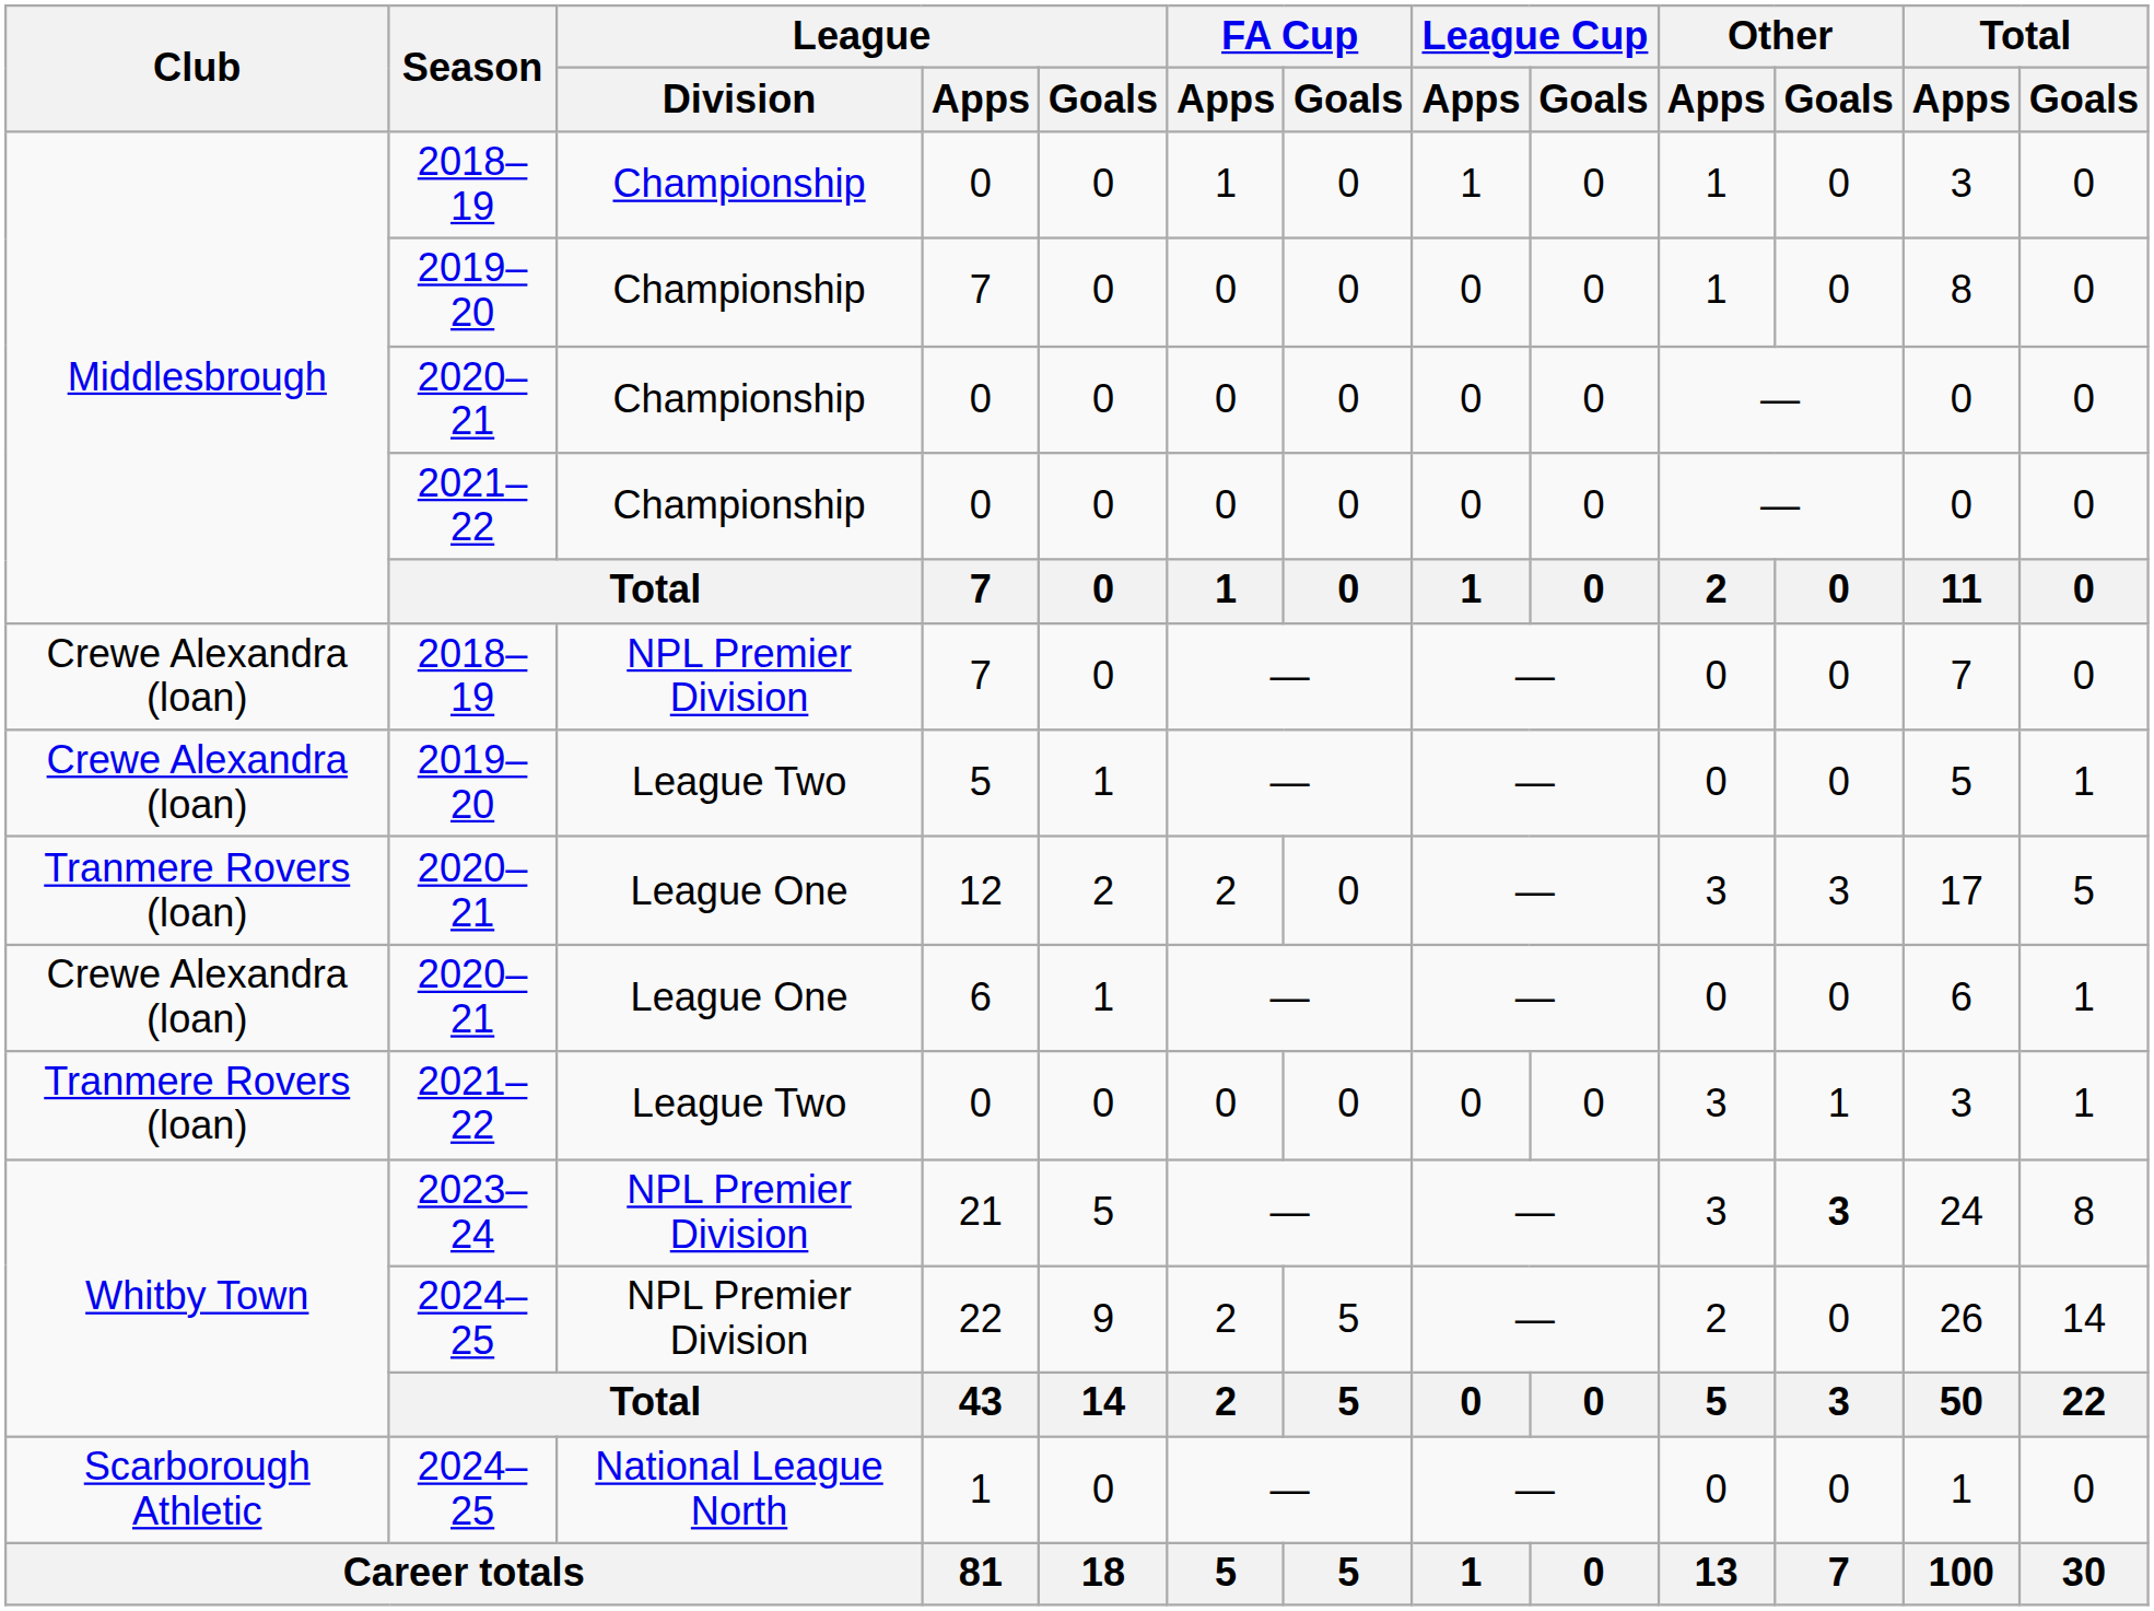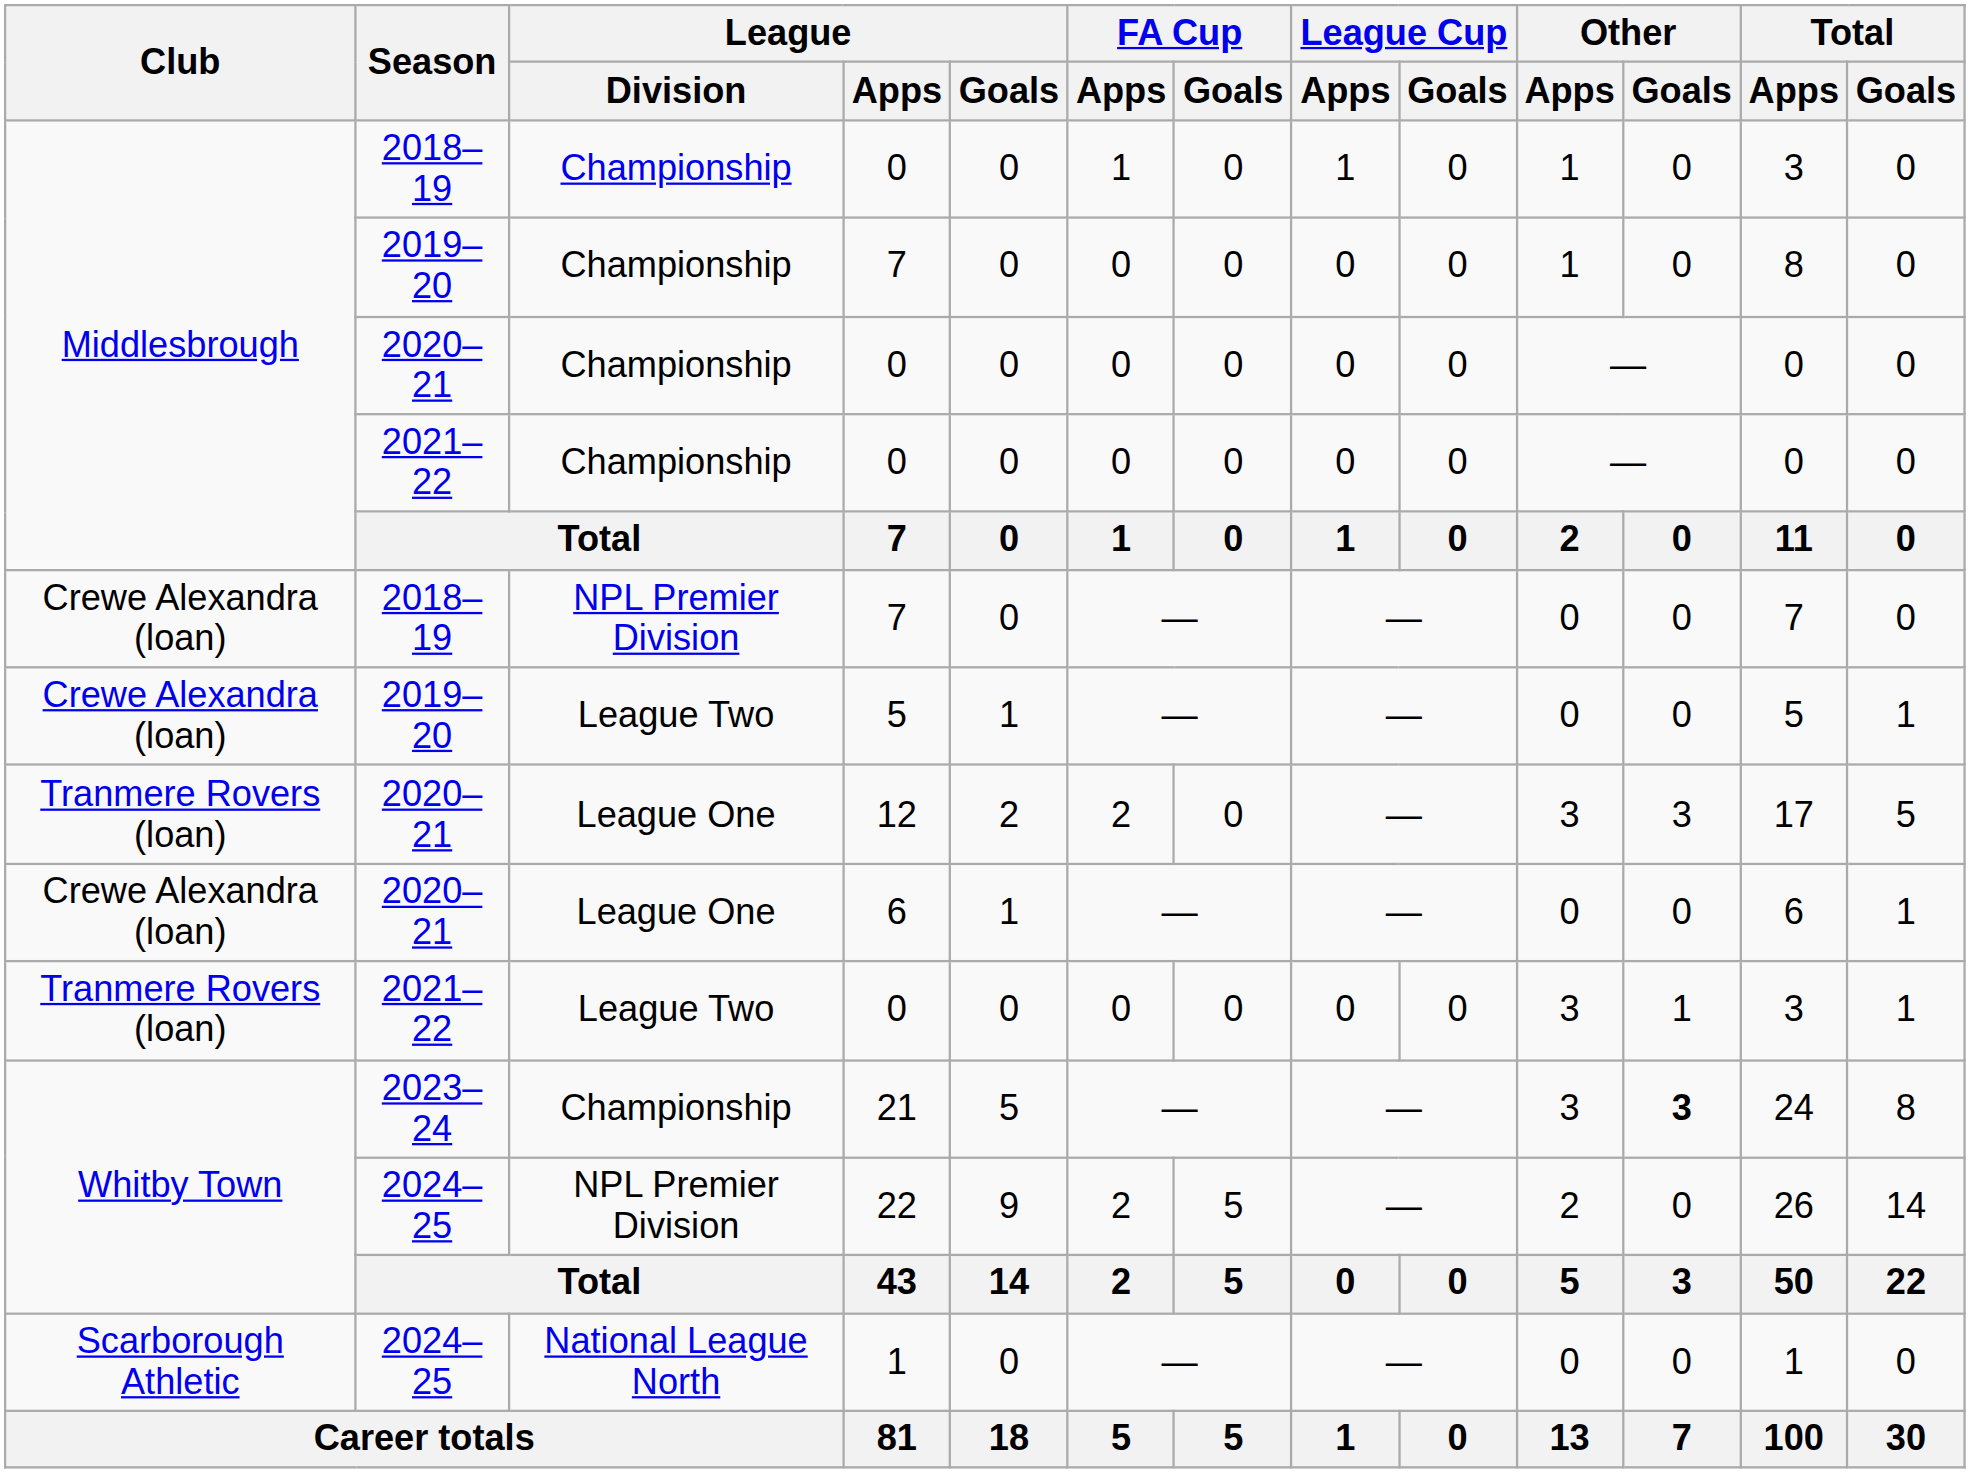21 | League / Division: NPL Premier Division -> Championship
